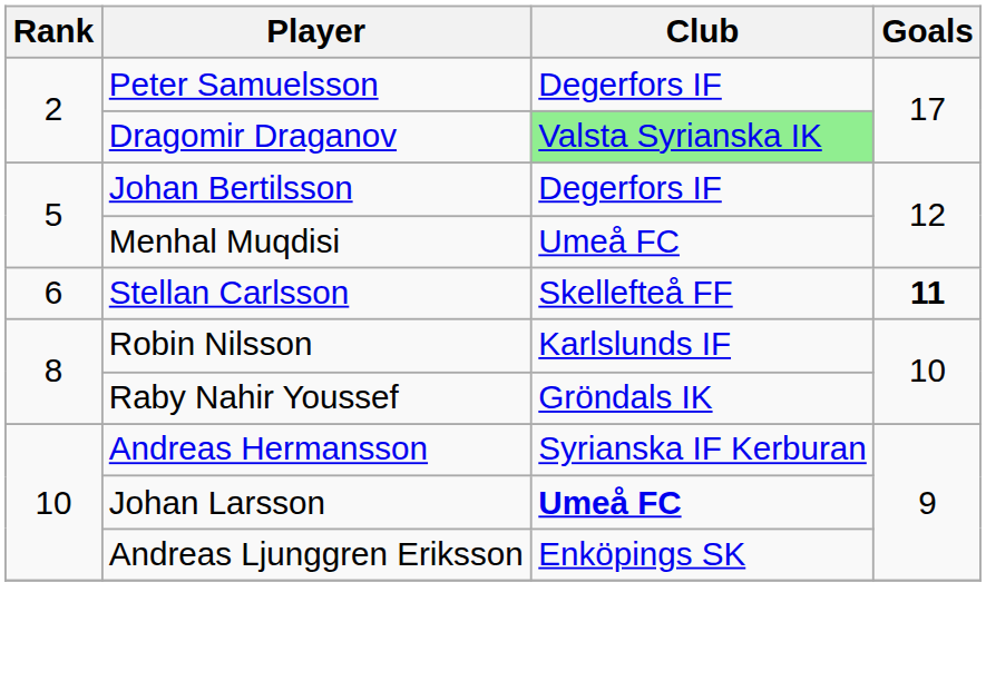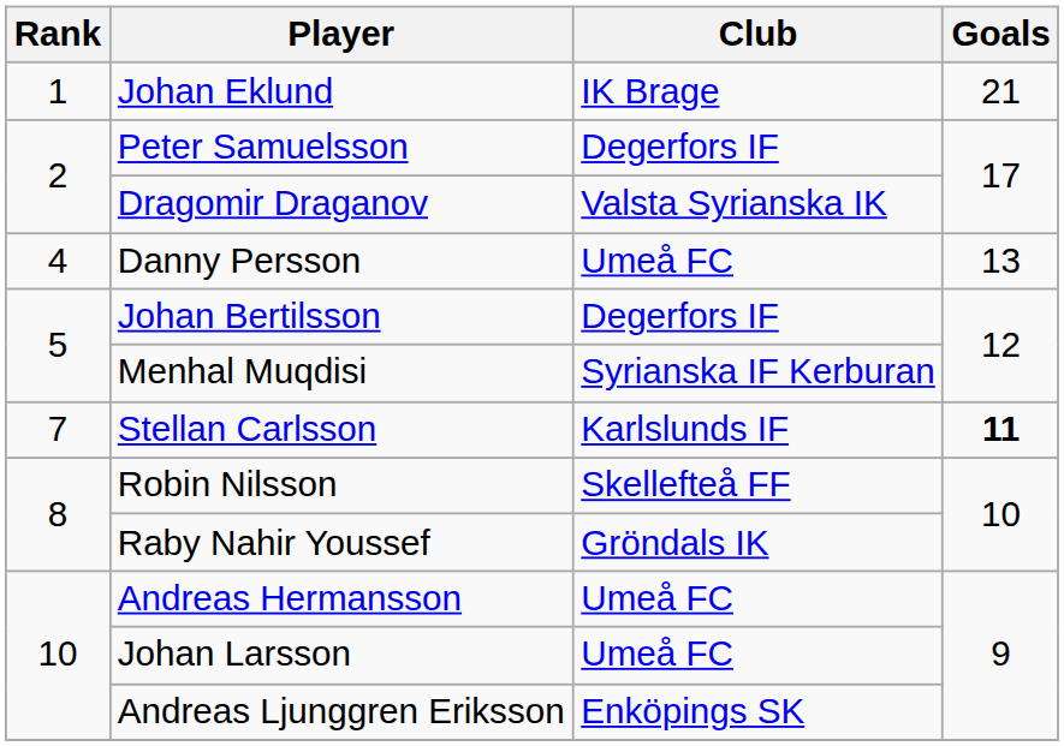+ row: 1 | Johan Eklund | IK Brage | 21
Dragomir Draganov | Club: lightgreen background -> no background
+ row: 4 | Danny Persson | Umeå FC | 13
Menhal Muqdisi | Club: Umeå FC -> Syrianska IF Kerburan
Stellan Carlsson | Rank: 6 -> 7
Stellan Carlsson | Club: Skellefteå FF -> Karlslunds IF
Robin Nilsson | Club: Karlslunds IF -> Skellefteå FF
Andreas Hermansson | Club: Syrianska IF Kerburan -> Umeå FC
Johan Larsson | Club: bold -> normal
